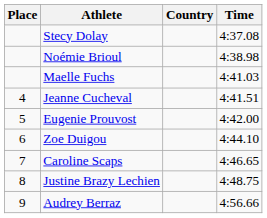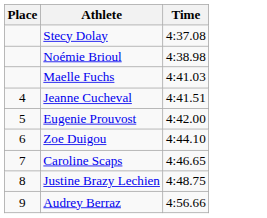- column: Country
